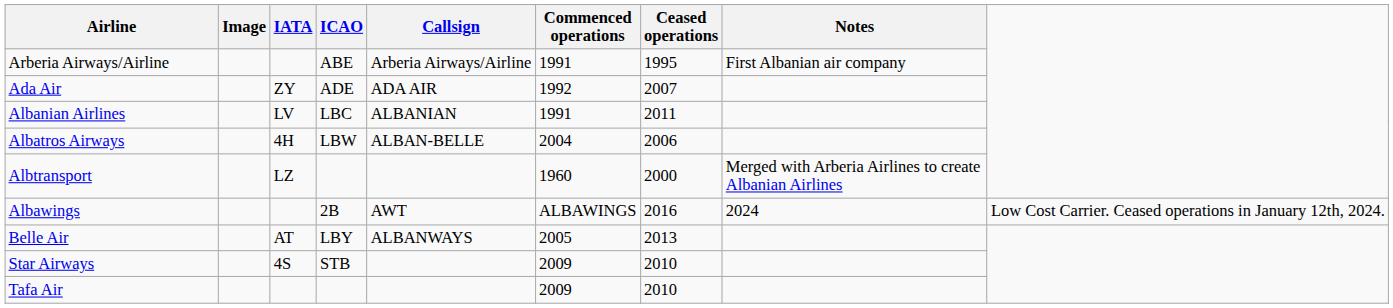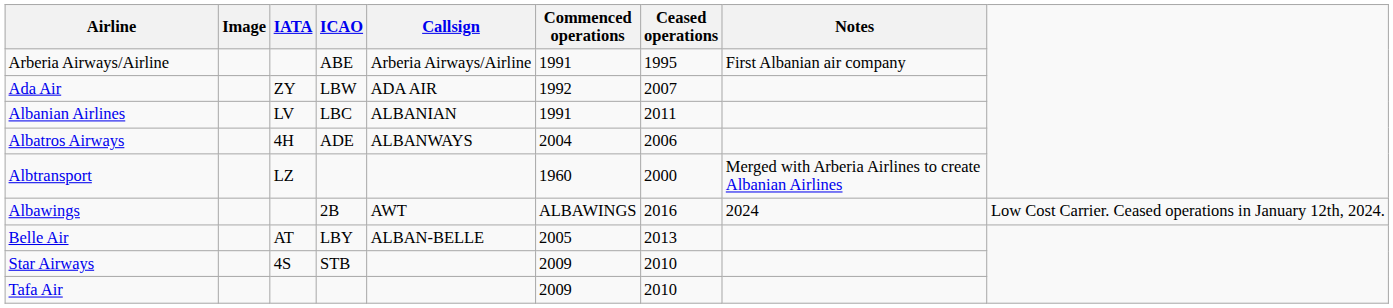Ada Air | ICAO: ADE -> LBW
Albatros Airways | ICAO: LBW -> ADE
Albatros Airways | Callsign: ALBAN-BELLE -> ALBANWAYS
Belle Air | Callsign: ALBANWAYS -> ALBAN-BELLE
